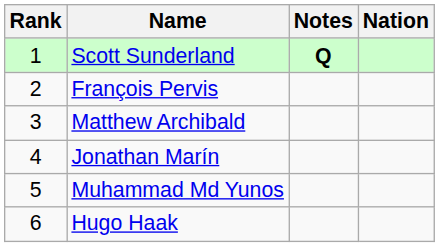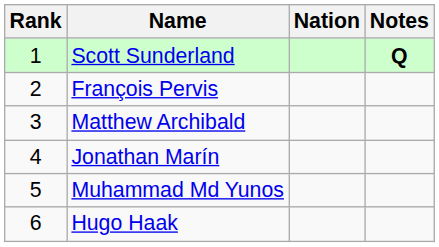columns swapped: Nation <-> Notes
